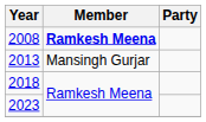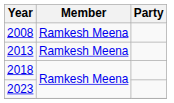2008 | Member: bold -> normal
2013 | Member: Mansingh Gurjar -> Ramkesh Meena
